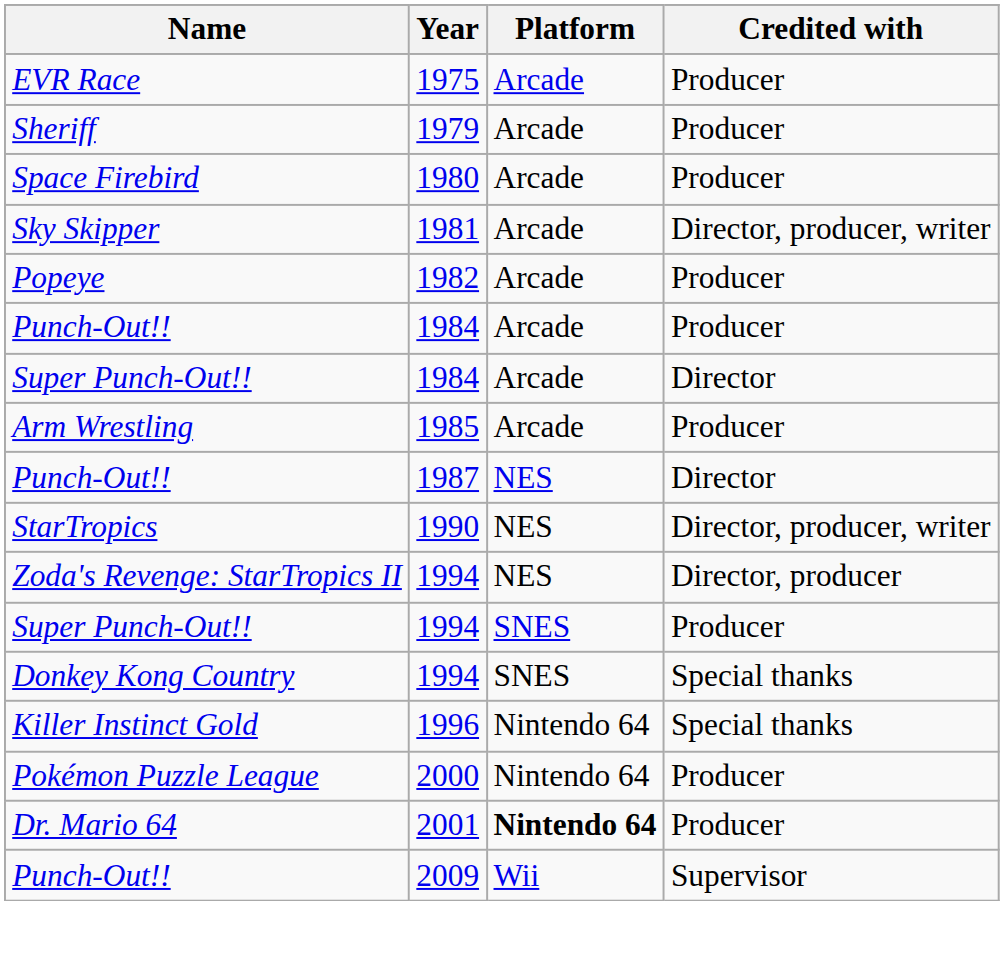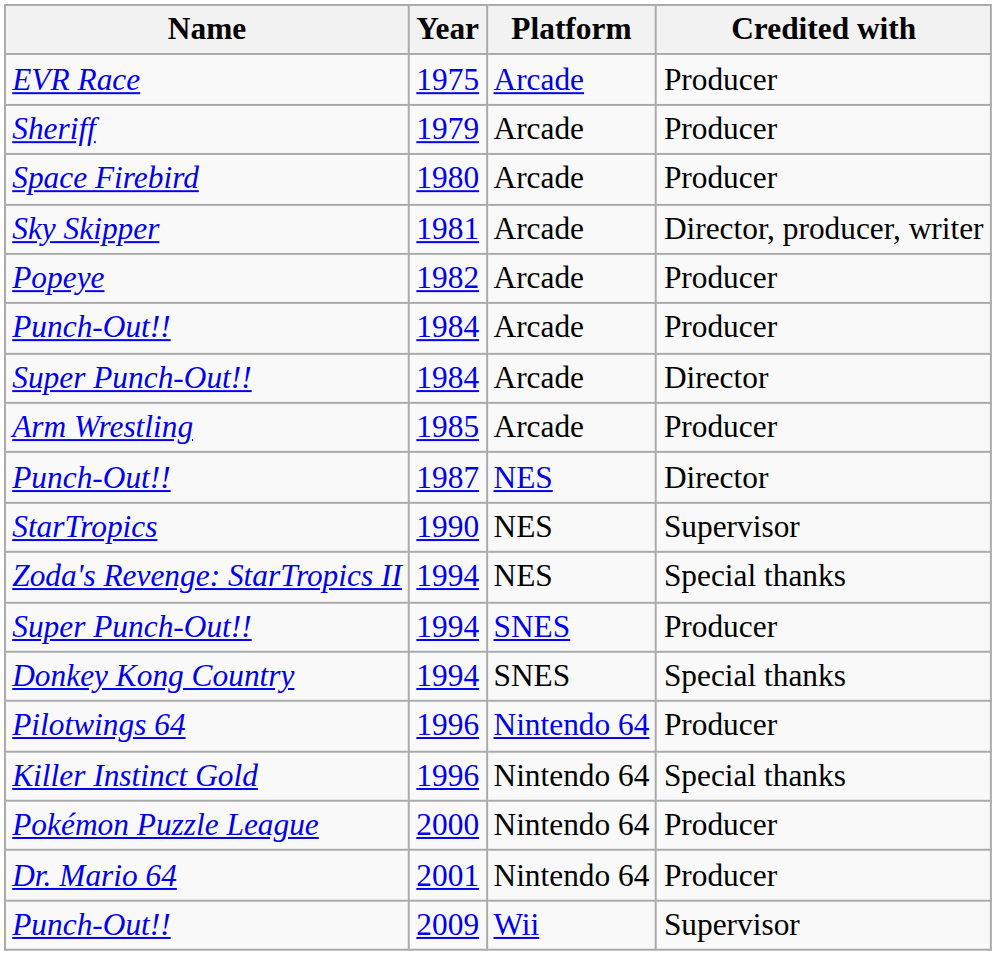StarTropics | Credited with: Director, producer, writer -> Supervisor
Zoda's Revenge: StarTropics II | Credited with: Director, producer -> Special thanks
+ row: Pilotwings 64 | 1996 | Nintendo 64 | Producer
Dr. Mario 64 | Platform: bold -> normal
